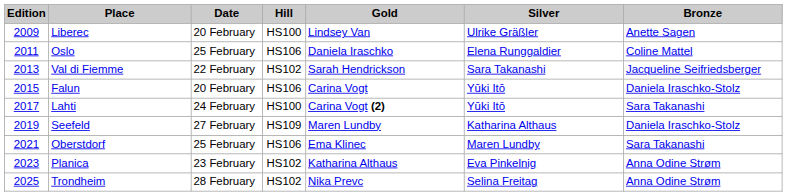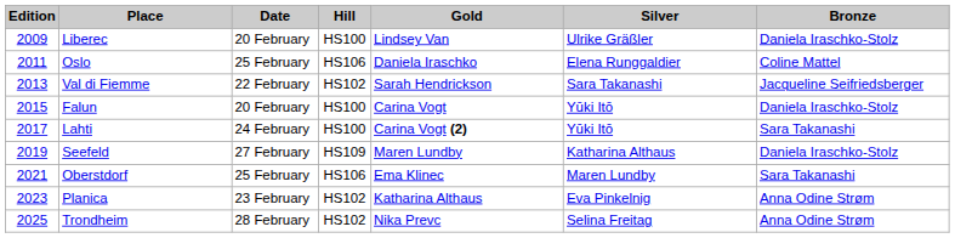Liberec | Bronze: Anette Sagen -> Daniela Iraschko-Stolz
Falun | Hill: HS106 -> HS100
